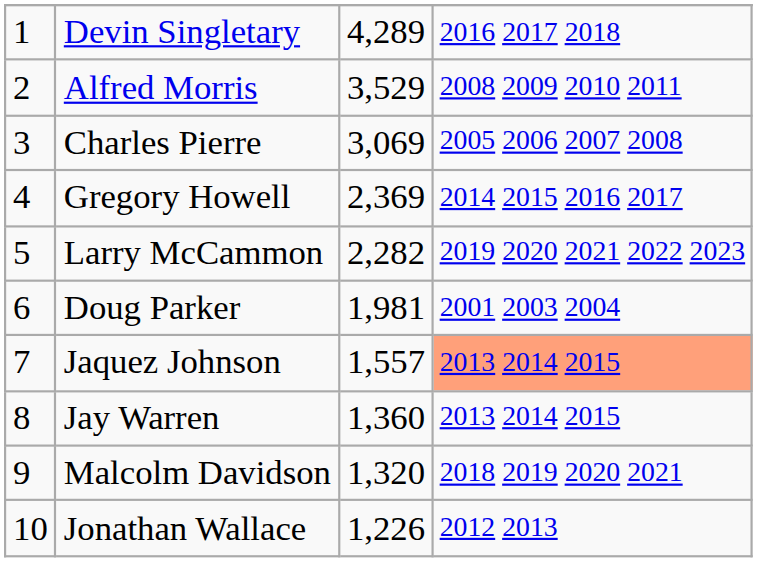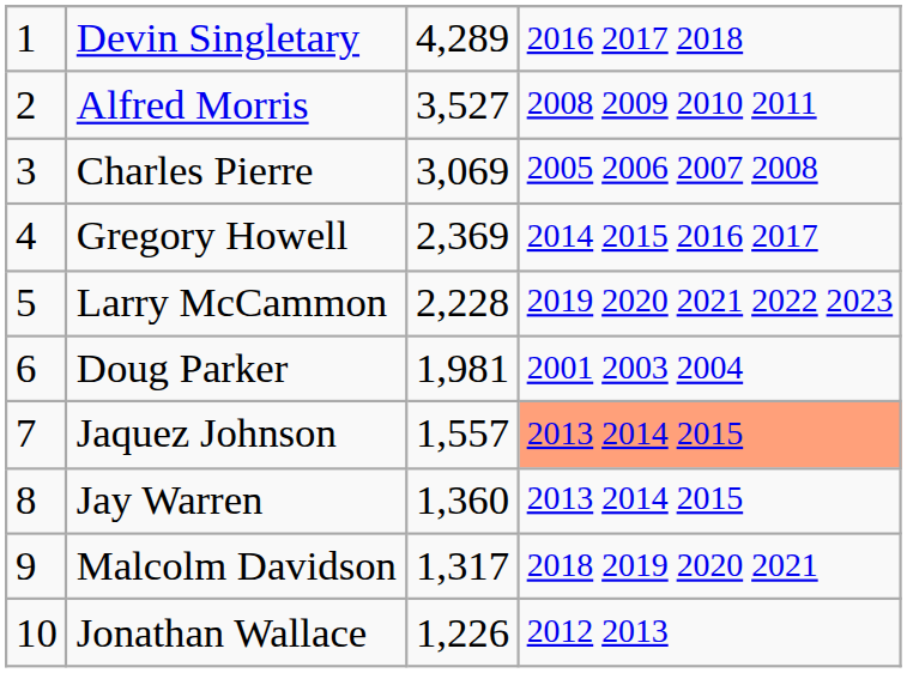Alfred Morris | column 3: 3,529 -> 3,527
Larry McCammon | column 3: 2,282 -> 2,228
Malcolm Davidson | column 3: 1,320 -> 1,317
